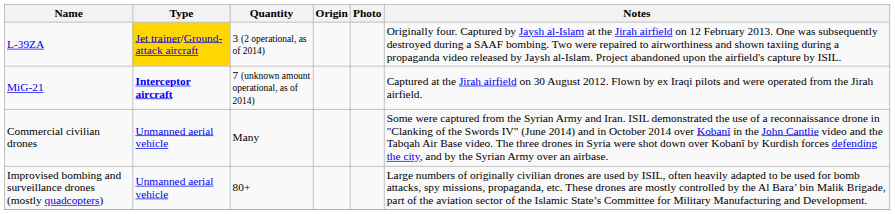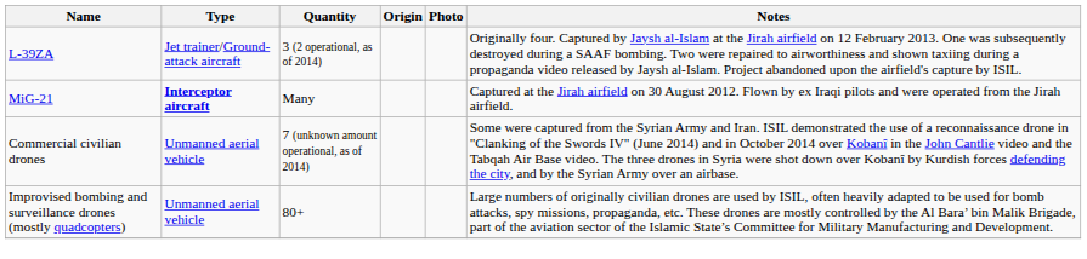L-39ZA | Type: gold background -> no background
MiG-21 | Quantity: 7 (unknown amount operational, as of 2014) -> Many
Commercial civilian drones | Quantity: Many -> 7 (unknown amount operational, as of 2014)
